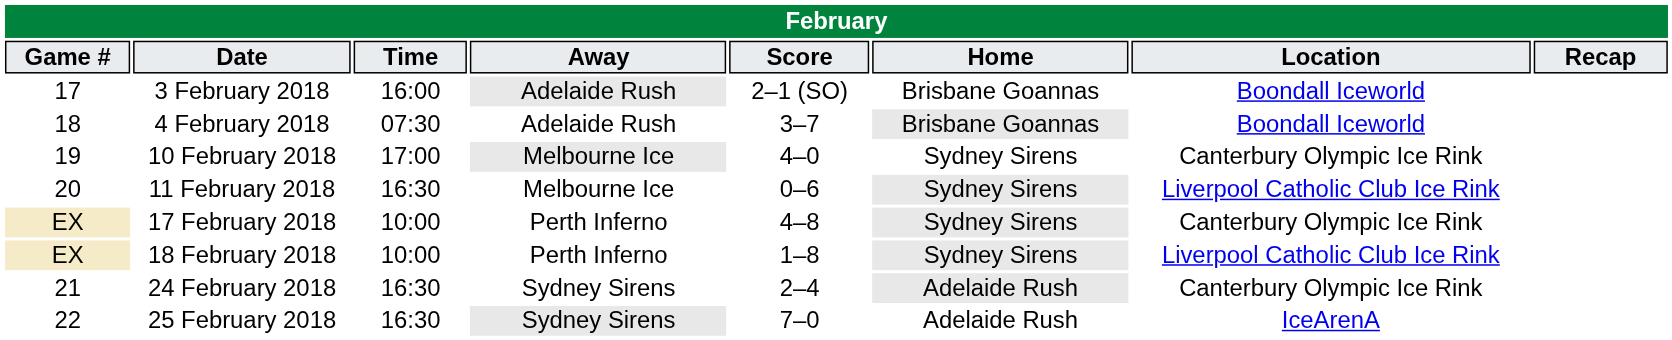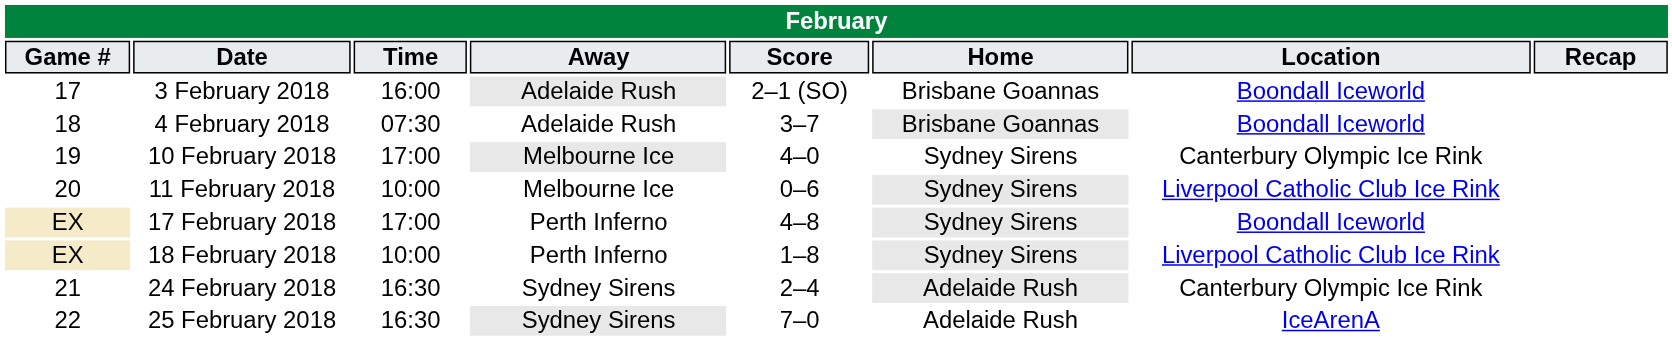11 February 2018 | Time: 16:30 -> 10:00
17 February 2018 | Time: 10:00 -> 17:00
17 February 2018 | Location: Canterbury Olympic Ice Rink -> Boondall Iceworld
